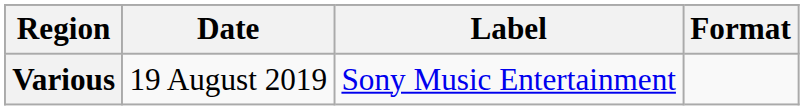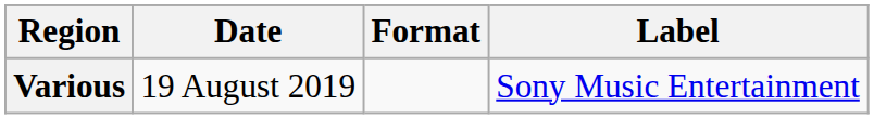columns swapped: Format <-> Label
